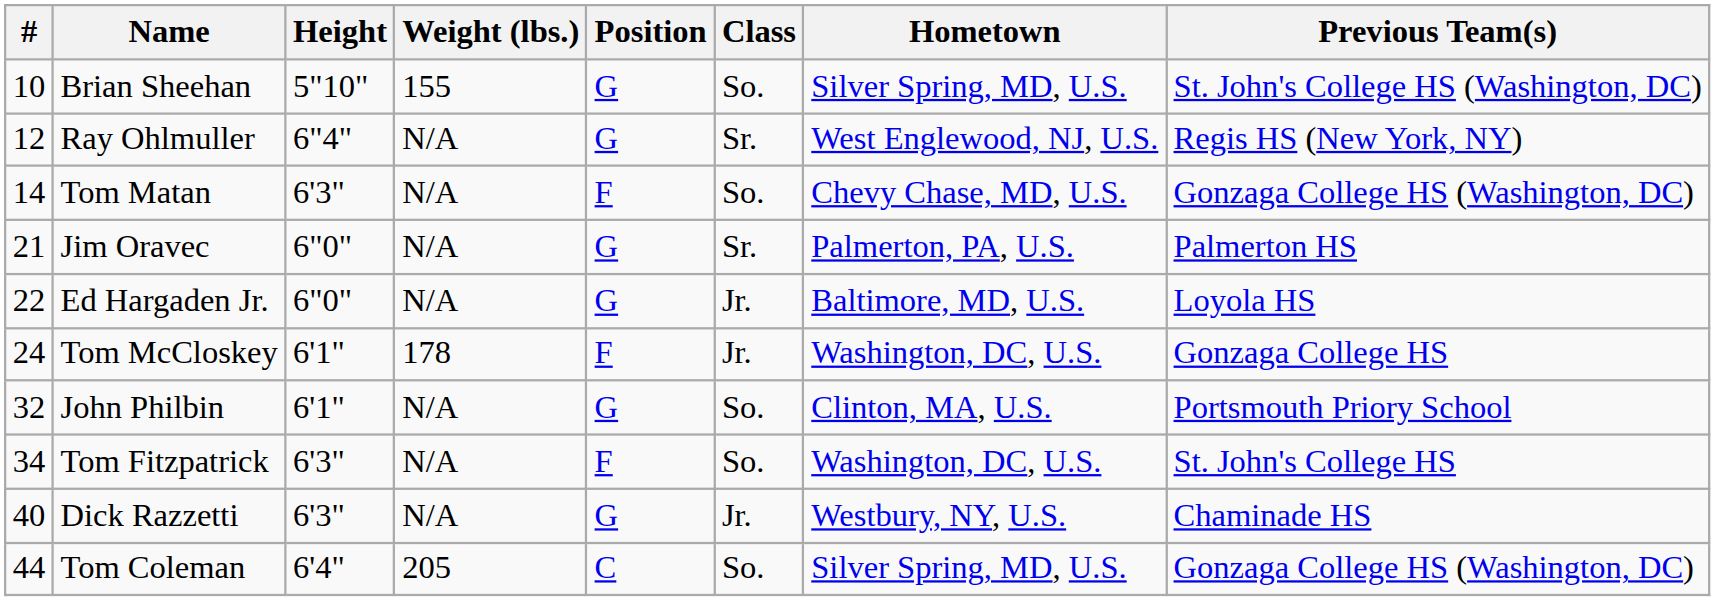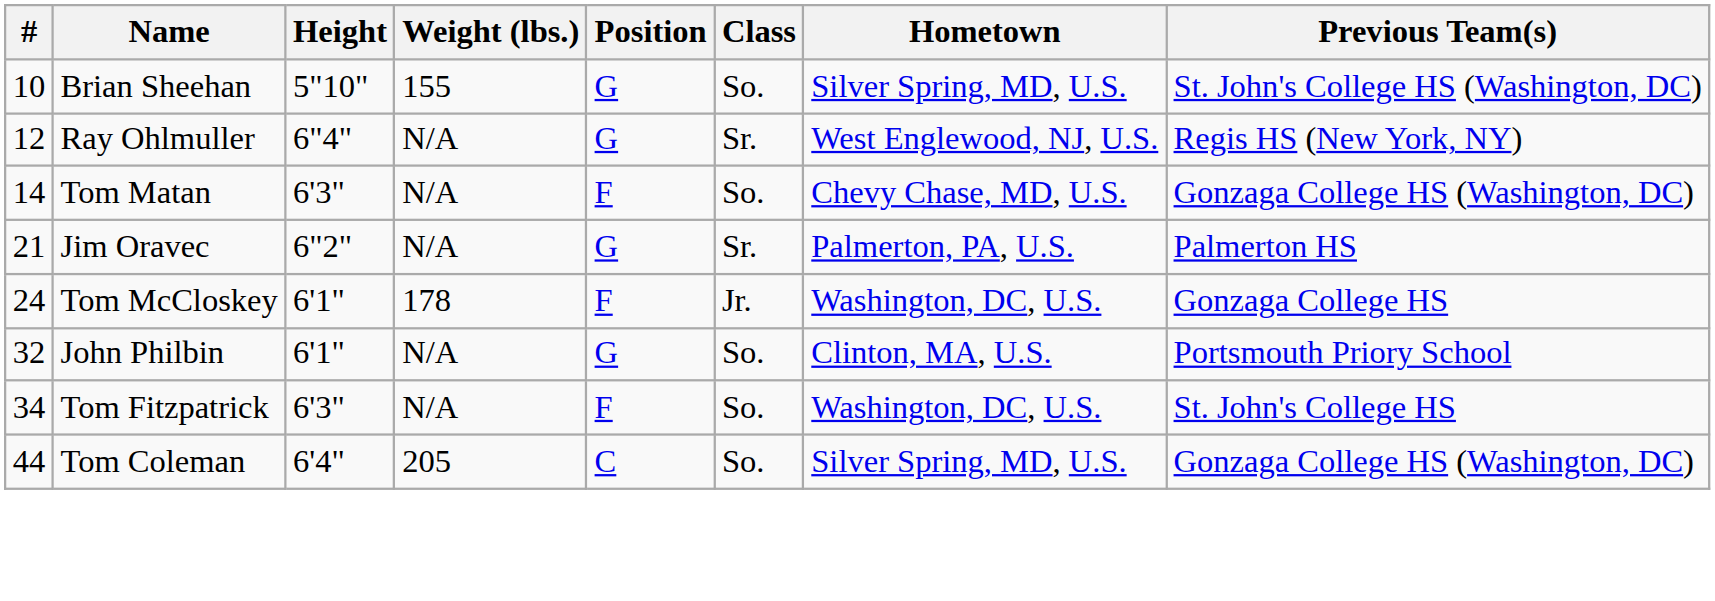Jim Oravec | Height: 6"0" -> 6"2"
- row: 22 | Ed Hargaden Jr. | 6"0" | N/A | G | Jr. | Baltimore, MD, U.S. | Loyola HS
- row: 40 | Dick Razzetti | 6'3" | N/A | G | Jr. | Westbury, NY, U.S. | Chaminade HS
